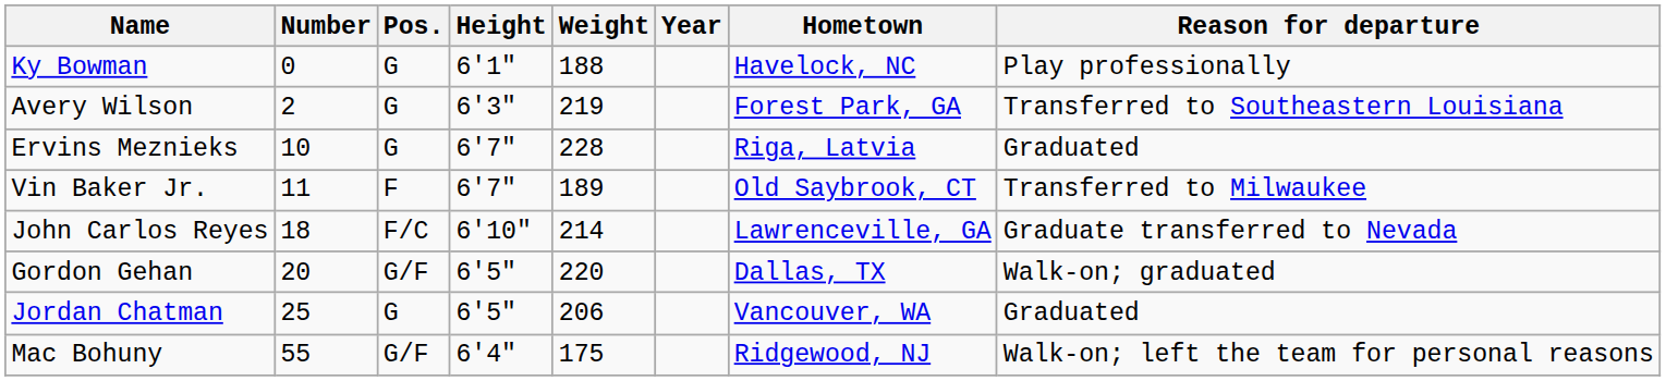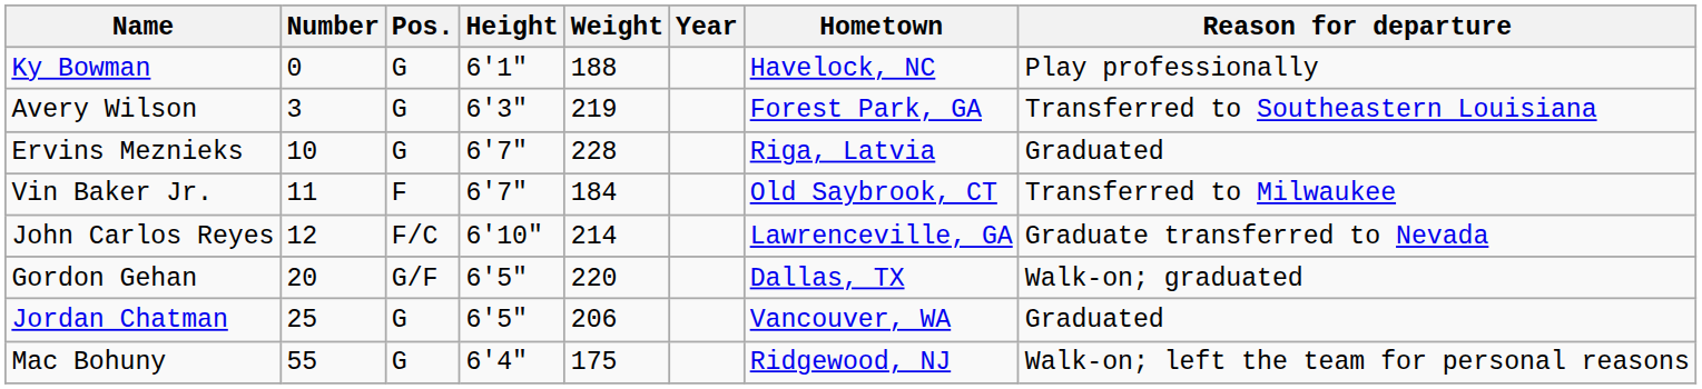Avery Wilson | Number: 2 -> 3
Vin Baker Jr. | Weight: 189 -> 184
John Carlos Reyes | Number: 18 -> 12
Mac Bohuny | Pos.: G/F -> G
